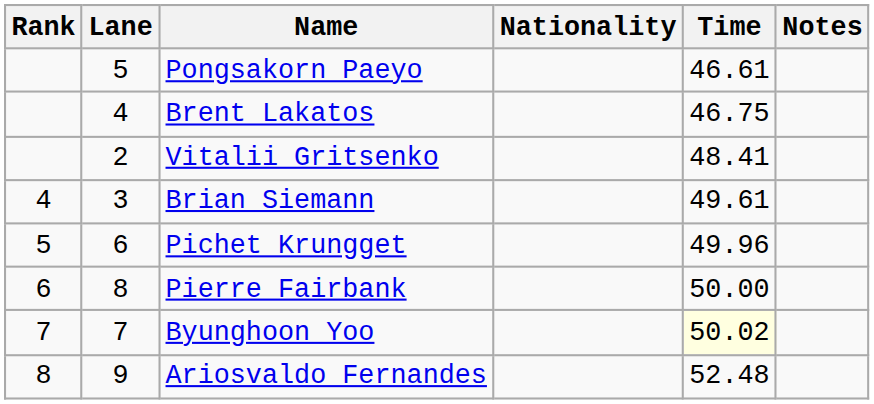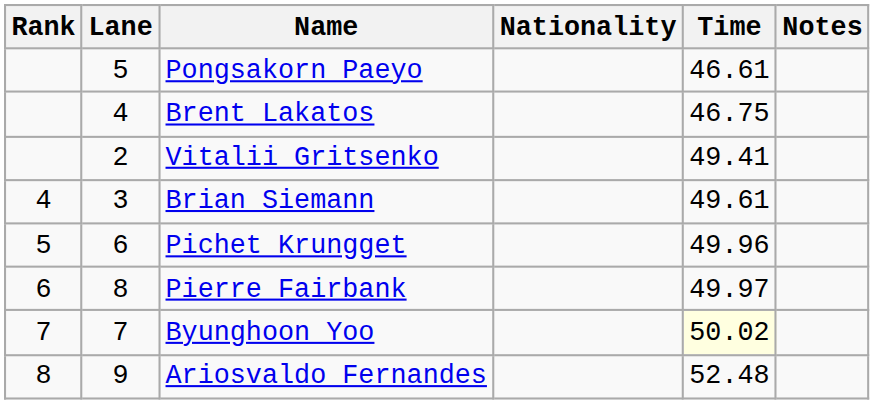Vitalii Gritsenko | Time: 48.41 -> 49.41
Pierre Fairbank | Time: 50.00 -> 49.97
